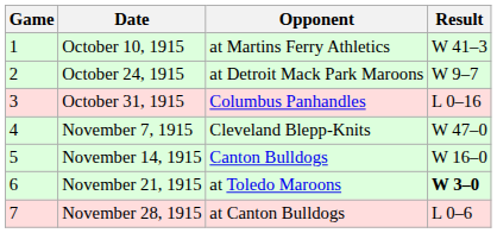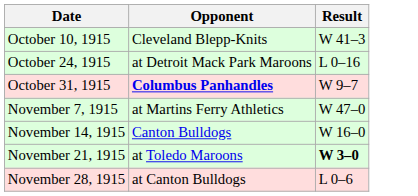- column: Game | 1 | 2 | 3 | 4 | 5 | 6 | 7
October 10, 1915 | Opponent: at Martins Ferry Athletics -> Cleveland Blepp-Knits
October 24, 1915 | Result: W 9–7 -> L 0–16
October 31, 1915 | Opponent: normal -> bold
October 31, 1915 | Result: L 0–16 -> W 9–7
November 7, 1915 | Opponent: Cleveland Blepp-Knits -> at Martins Ferry Athletics
